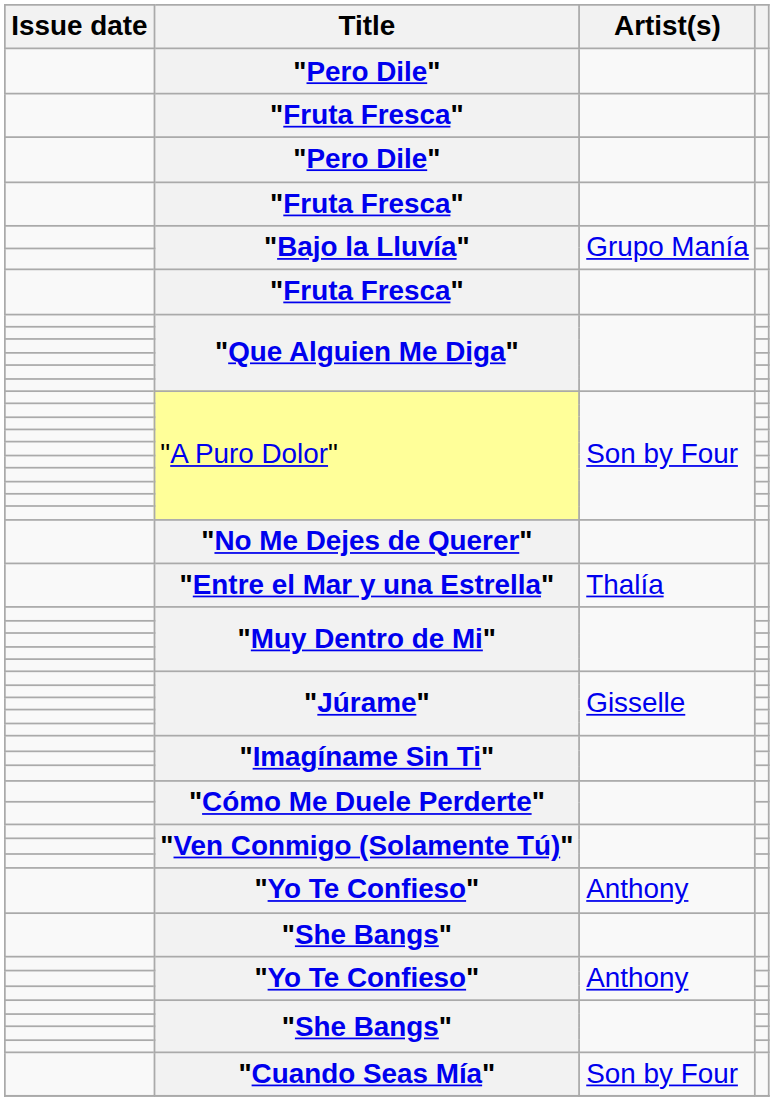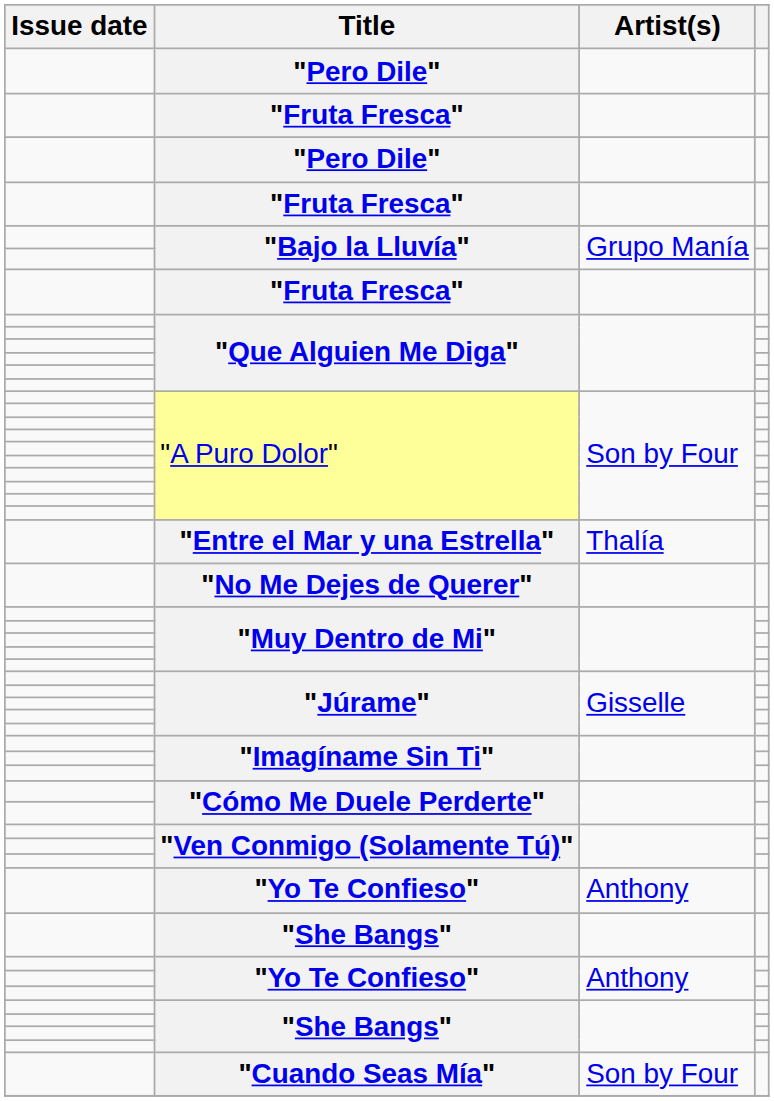rows swapped: "No Me Dejes de Querer" <-> "Entre el Mar y una Estrella"
